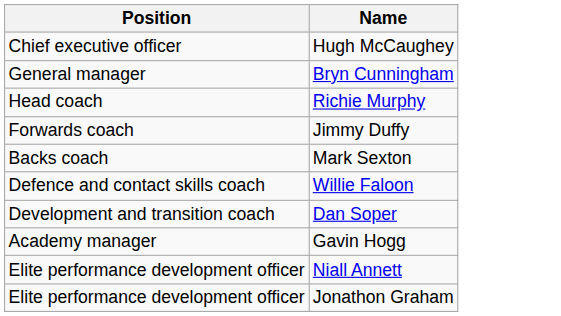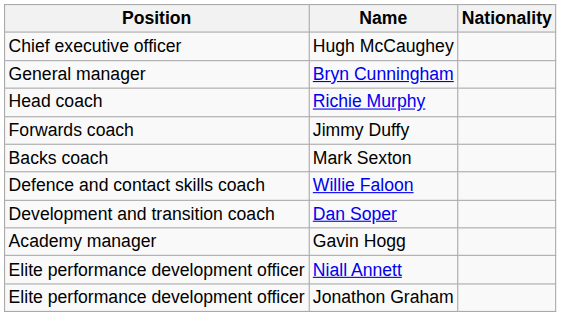+ column: Nationality
